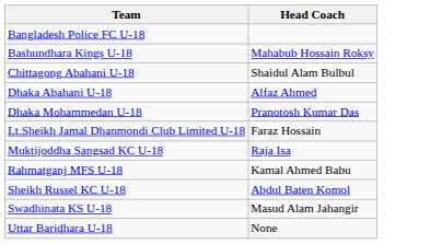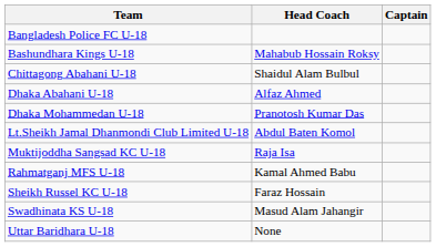+ column: Captain
Lt.Sheikh Jamal Dhanmondi Club Limited U-18 | Head Coach: Faraz Hossain -> Abdul Baten Komol
Sheikh Russel KC U-18 | Head Coach: Abdul Baten Komol -> Faraz Hossain
